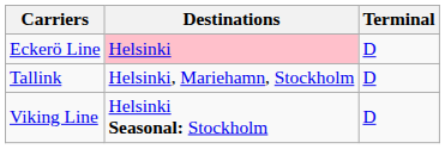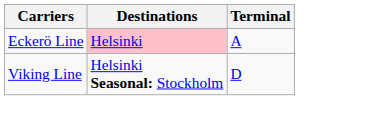Eckerö Line | Terminal: D -> A
- row: Tallink | Helsinki, Mariehamn, Stockholm | D
